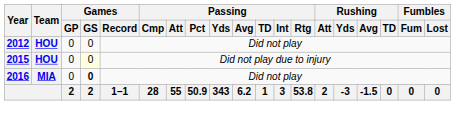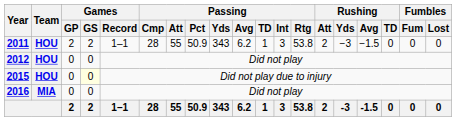+ row: 2011 | HOU | 2 | 2 | 1–1 | 28 | 55 | 50.9 | 343 | 6.2 | 1 | 3 | 53.8 | 2 | −3 | −1.5 | 0 | 0 | 0
2016 | Games / GS: bold -> normal
